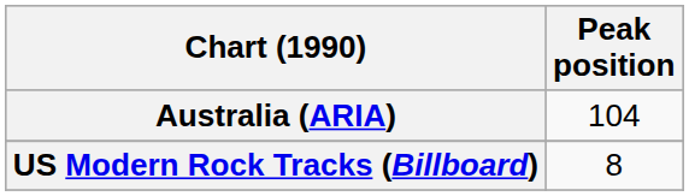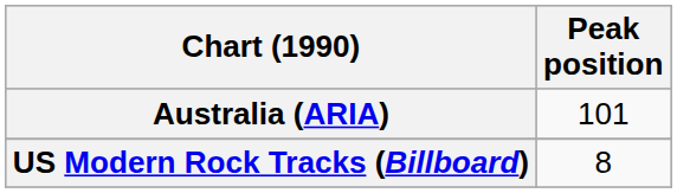Australia (ARIA) | Peak position: 104 -> 101
